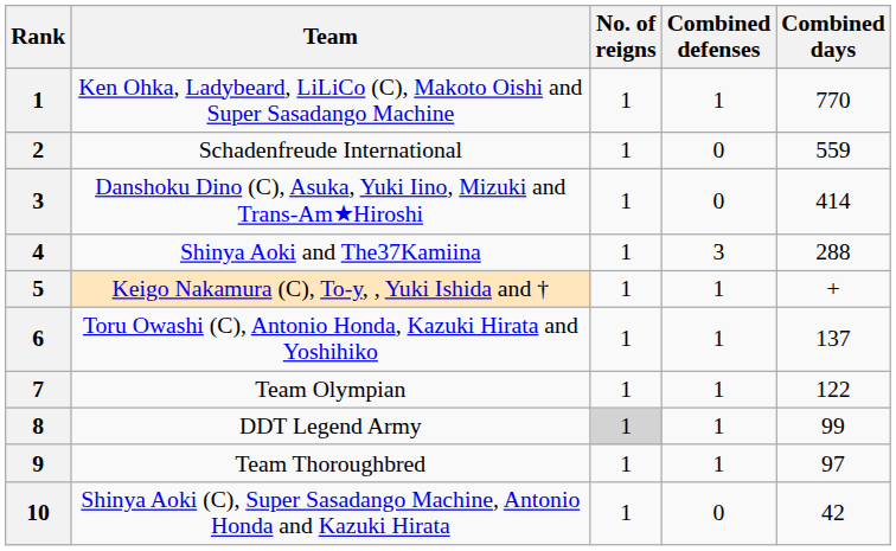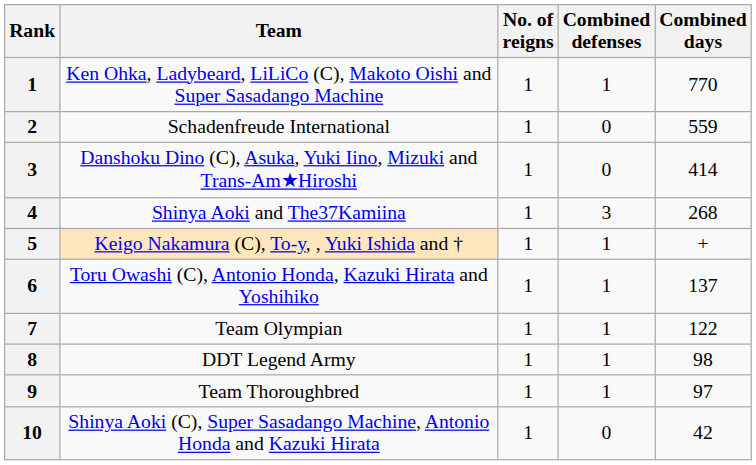4 | Combined days: 288 -> 268
8 | No. of reigns: lightgrey background -> no background
8 | Combined days: 99 -> 98
